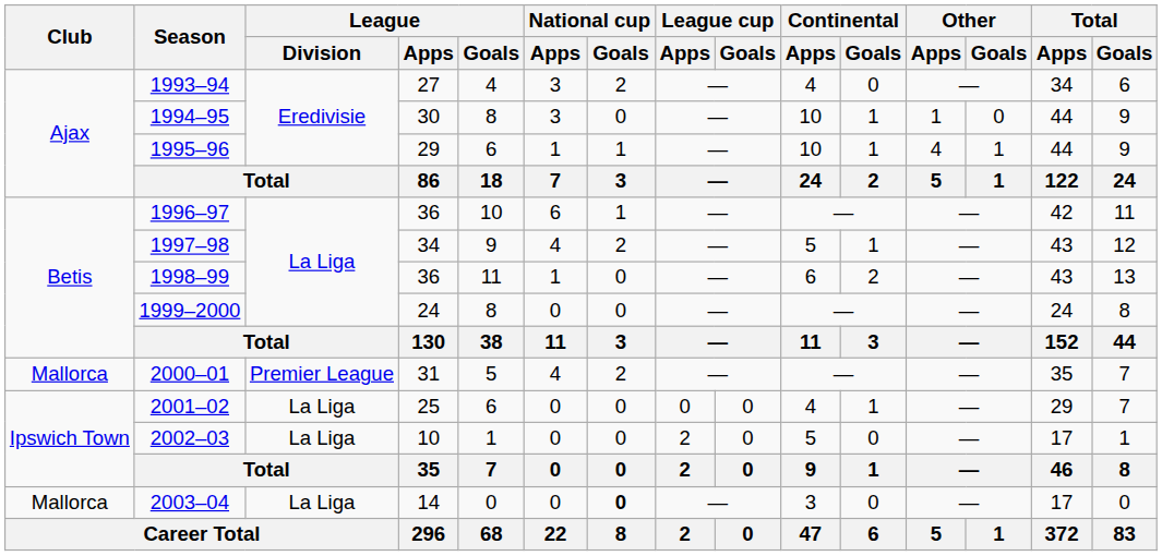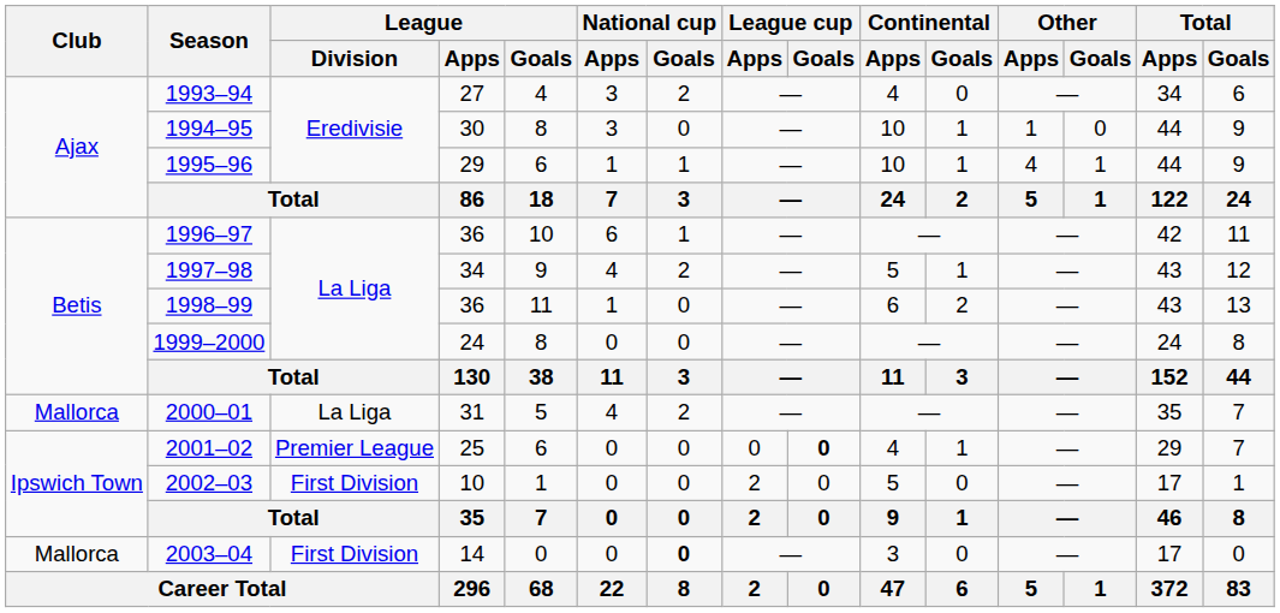2000–01 | League / Division: Premier League -> La Liga
2001–02 | League / Division: La Liga -> Premier League
2001–02 | League cup / Goals: normal -> bold
2002–03 | League / Division: La Liga -> First Division
2003–04 | League / Division: La Liga -> First Division
